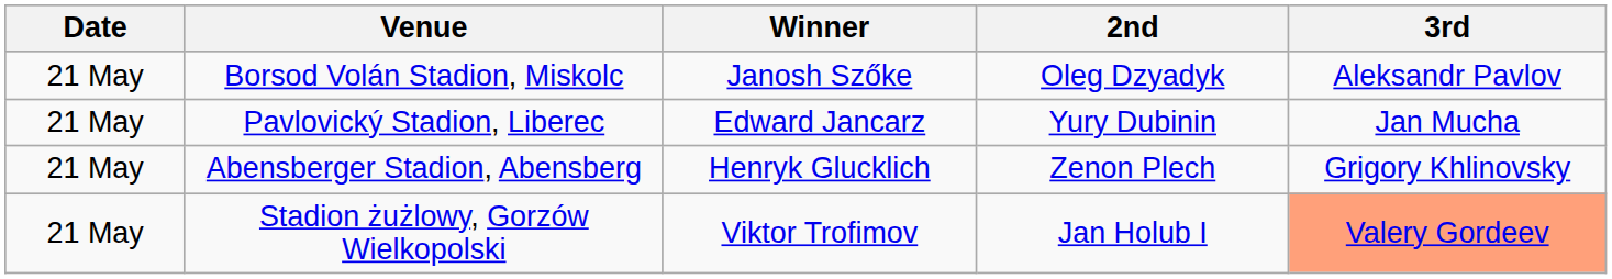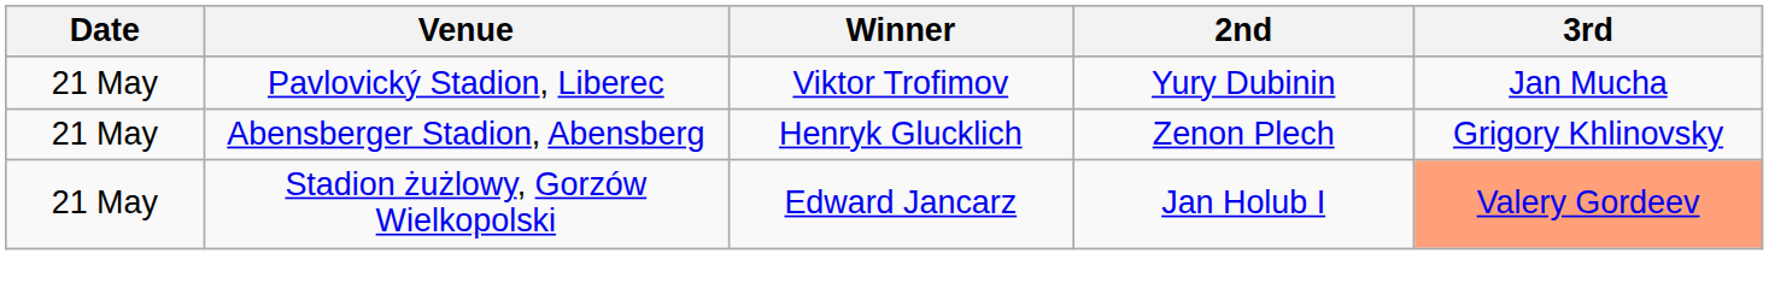- row: 21 May | Borsod Volán Stadion, Miskolc | Janosh Szőke | Oleg Dzyadyk | Aleksandr Pavlov
Pavlovický Stadion, Liberec | Winner: Edward Jancarz -> Viktor Trofimov
Stadion żużlowy, Gorzów Wielkopolski | Winner: Viktor Trofimov -> Edward Jancarz
